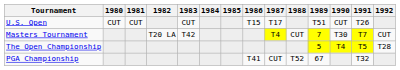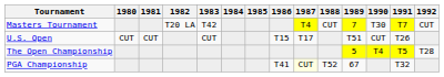rows swapped: Masters Tournament <-> U.S. Open
PGA Championship | 1987: no background -> lightyellow background
